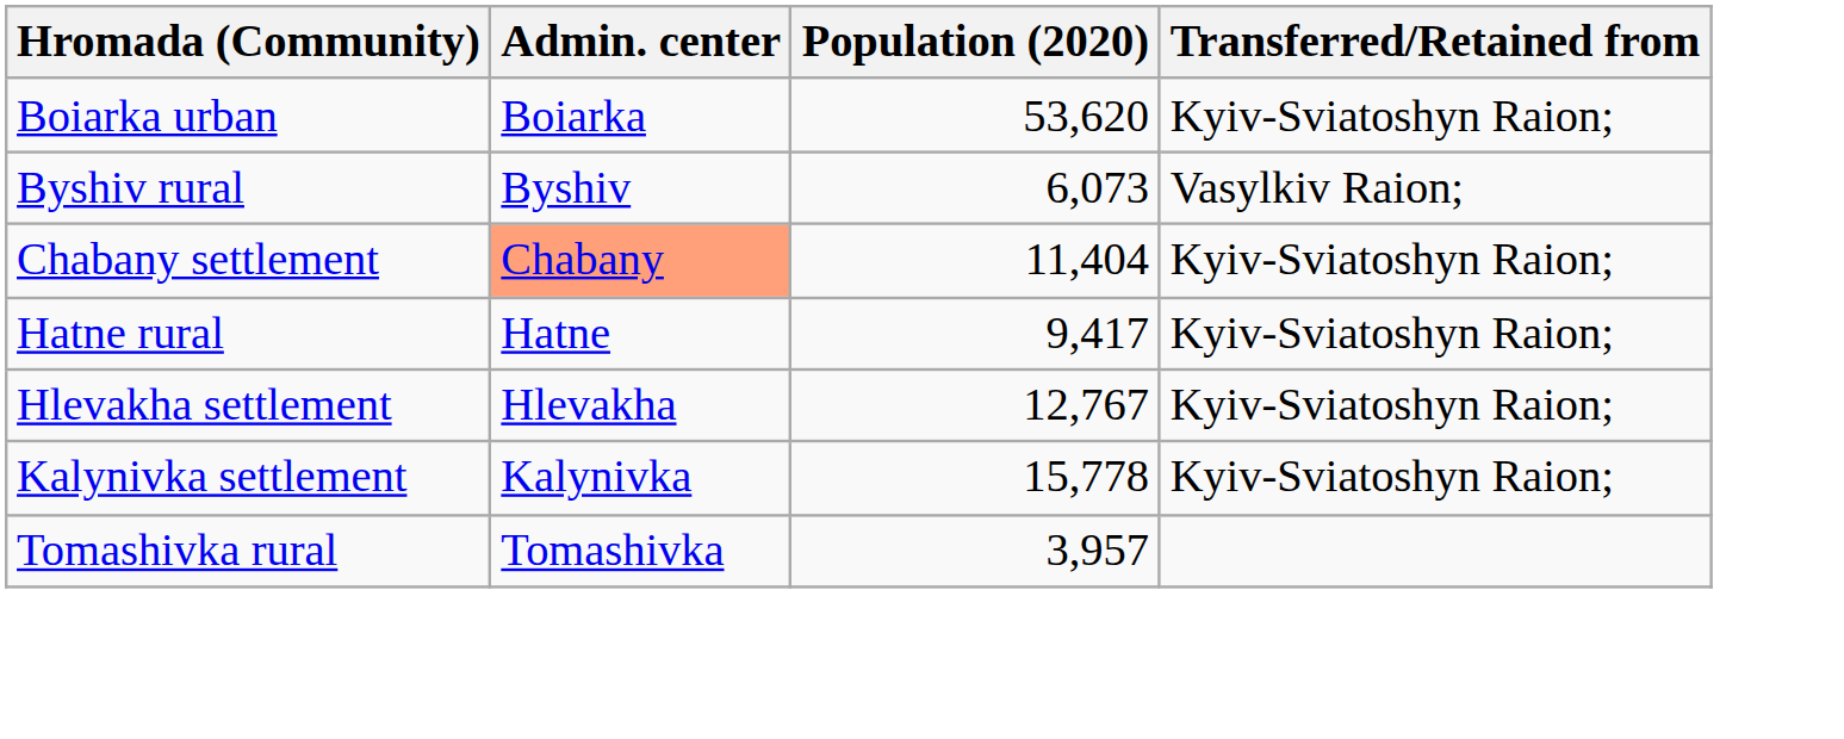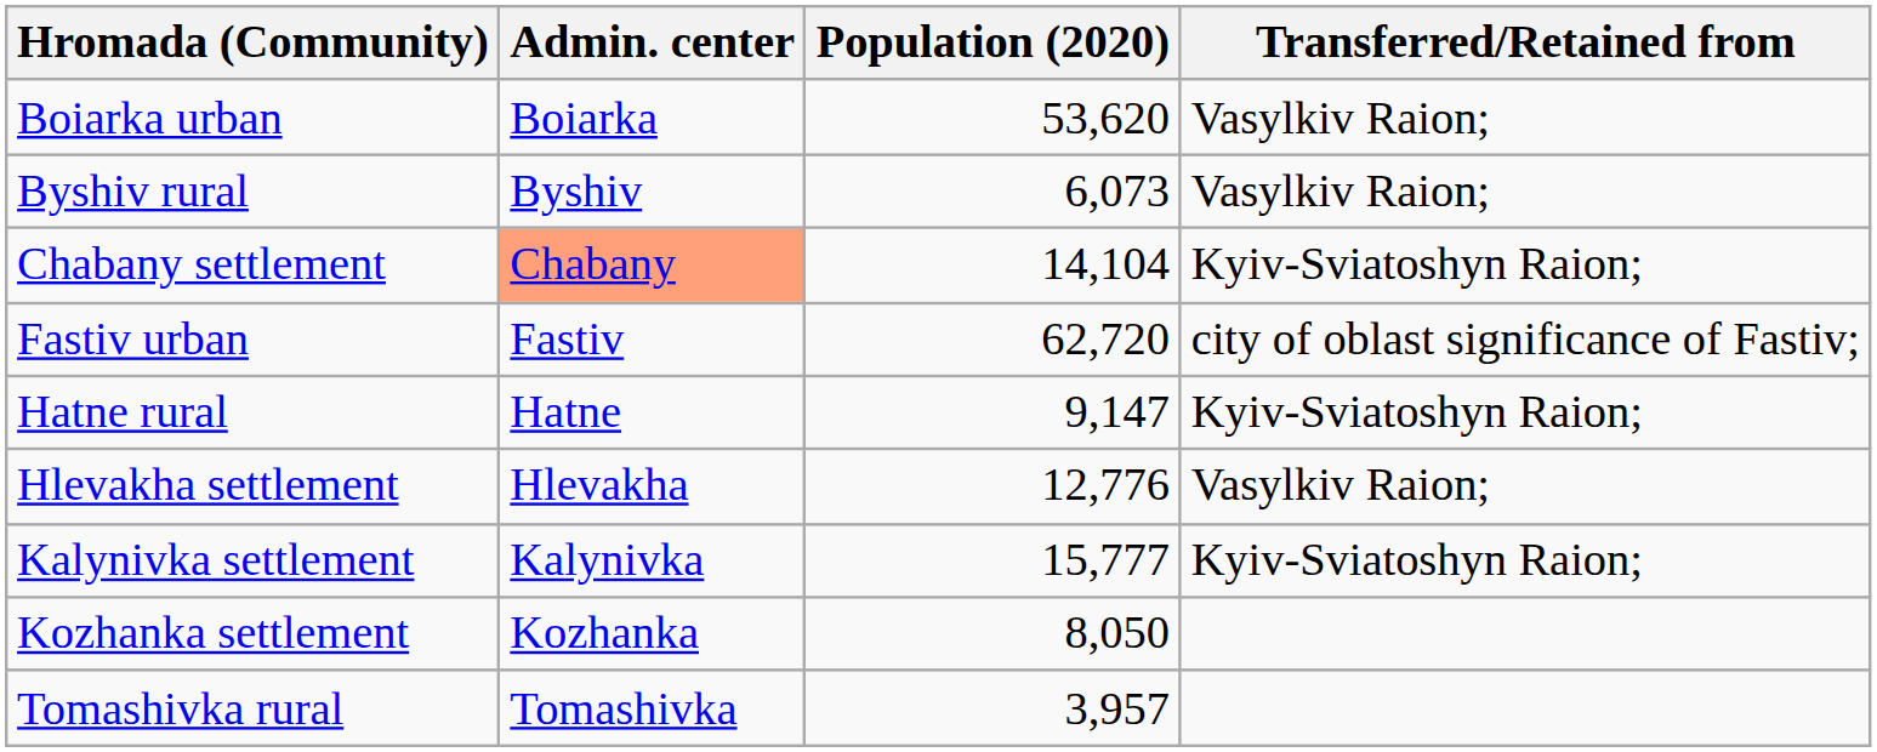Boiarka urban | Transferred/Retained from: Kyiv-Sviatoshyn Raion; -> Vasylkiv Raion;
Chabany settlement | Population (2020): 11,404 -> 14,104
+ row: Fastiv urban | Fastiv | 62,720 | city of oblast significance of Fastiv;
Hatne rural | Population (2020): 9,417 -> 9,147
Hlevakha settlement | Population (2020): 12,767 -> 12,776
Hlevakha settlement | Transferred/Retained from: Kyiv-Sviatoshyn Raion; -> Vasylkiv Raion;
Kalynivka settlement | Population (2020): 15,778 -> 15,777
+ row: Kozhanka settlement | Kozhanka | 8,050
